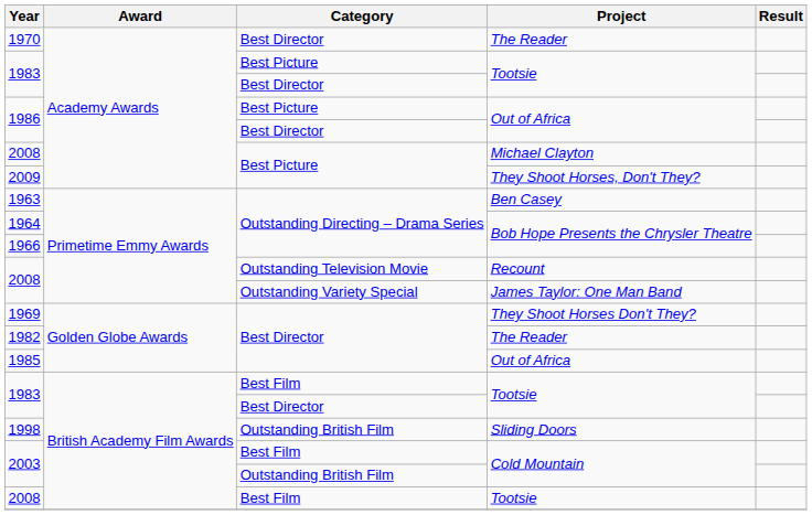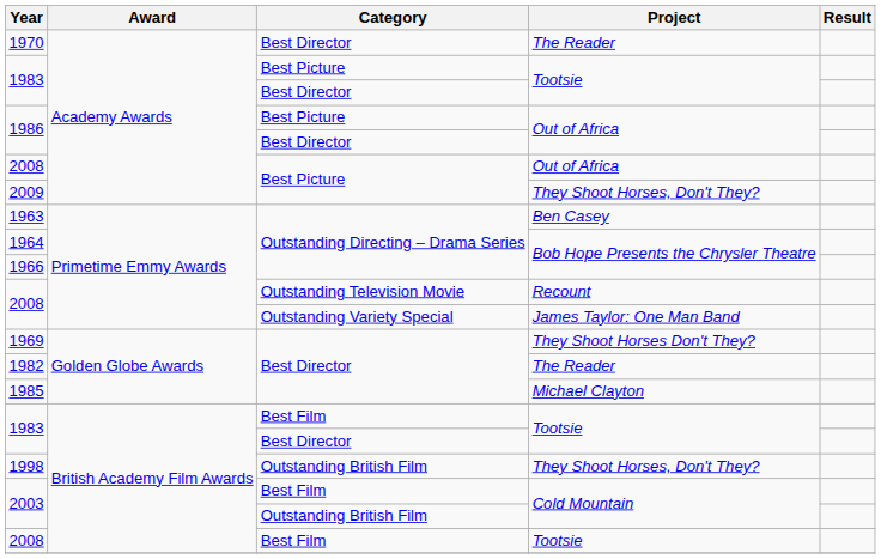2008 / Best Picture | Project: Michael Clayton -> Out of Africa
1985 | Project: Out of Africa -> Michael Clayton
1998 | Project: Sliding Doors -> They Shoot Horses, Don't They?
